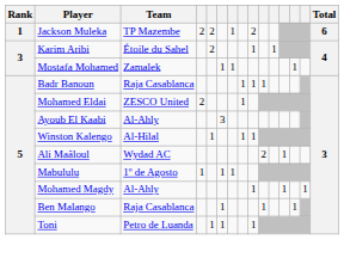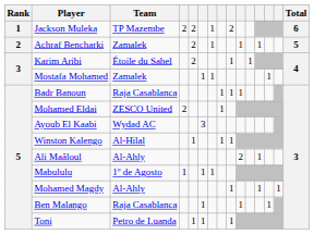+ row: 2 | Achraf Bencharki | Zamalek | 2 | 1 | 1 | 1 | 5
Ayoub El Kaabi | Team: Al-Ahly -> Wydad AC
Ali Maâloul | Team: Wydad AC -> Al-Ahly
